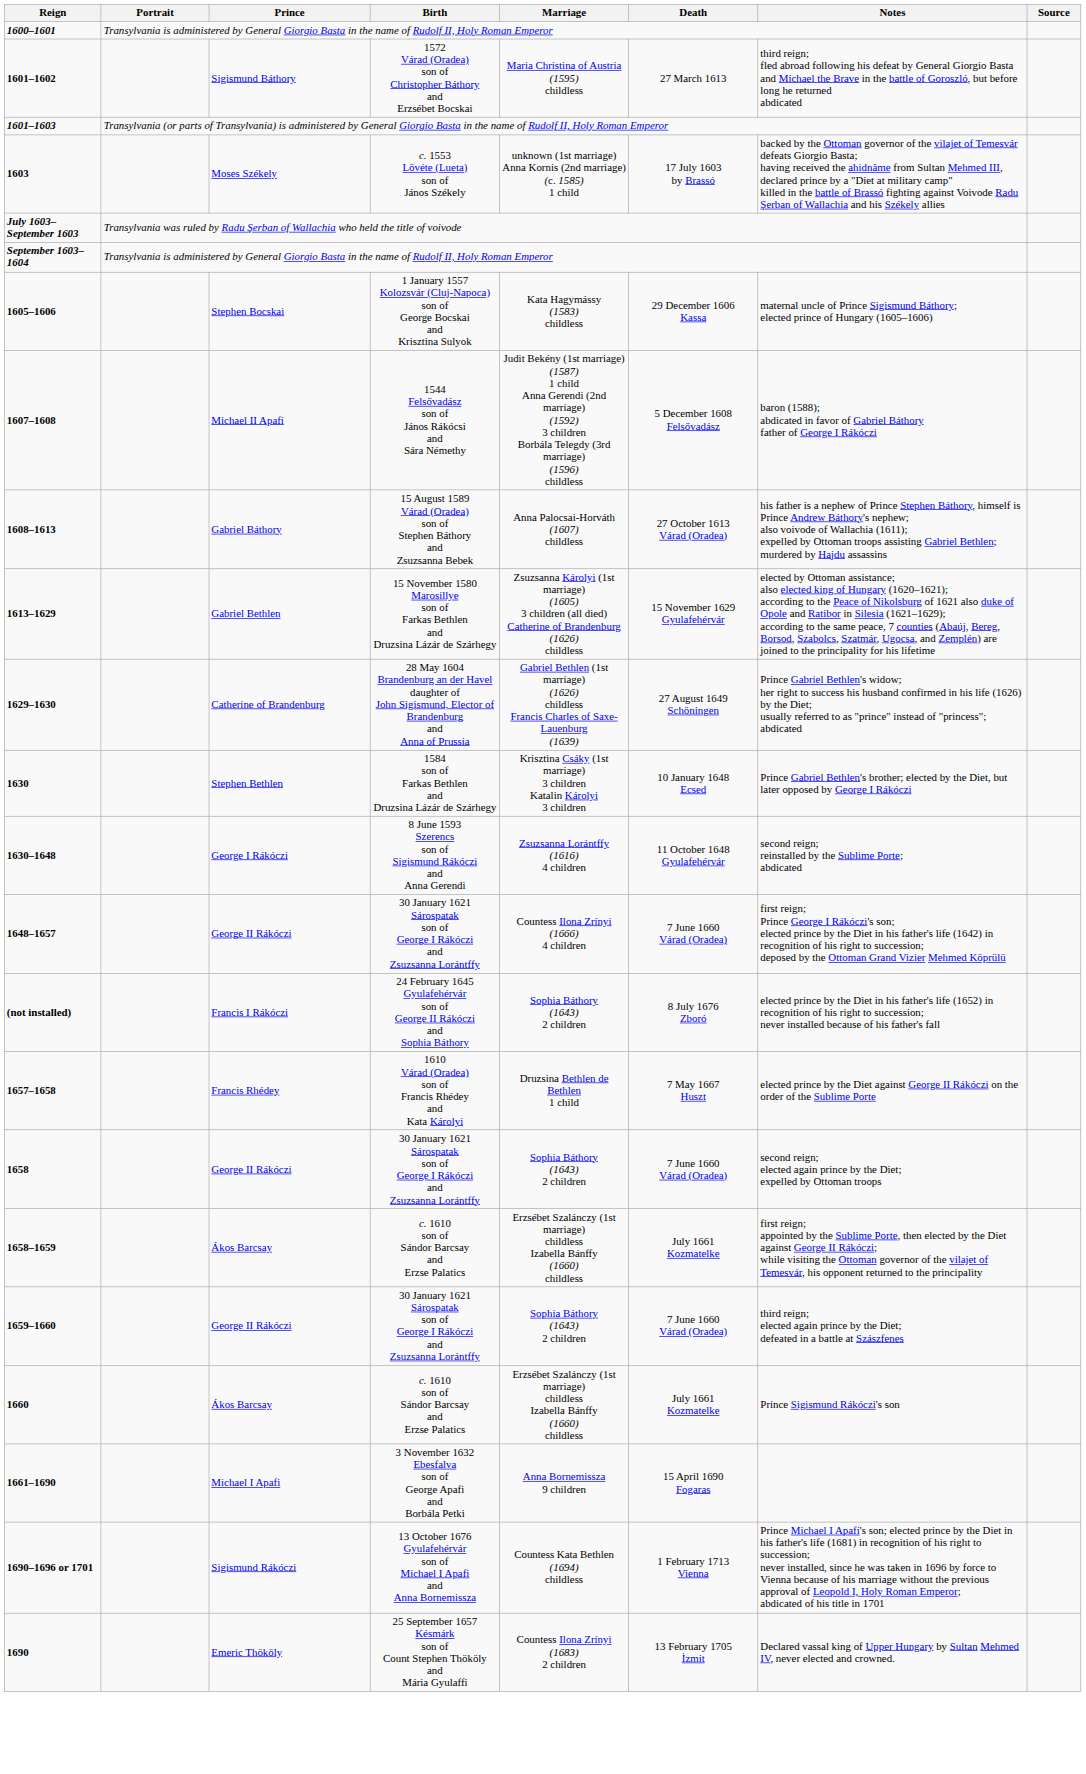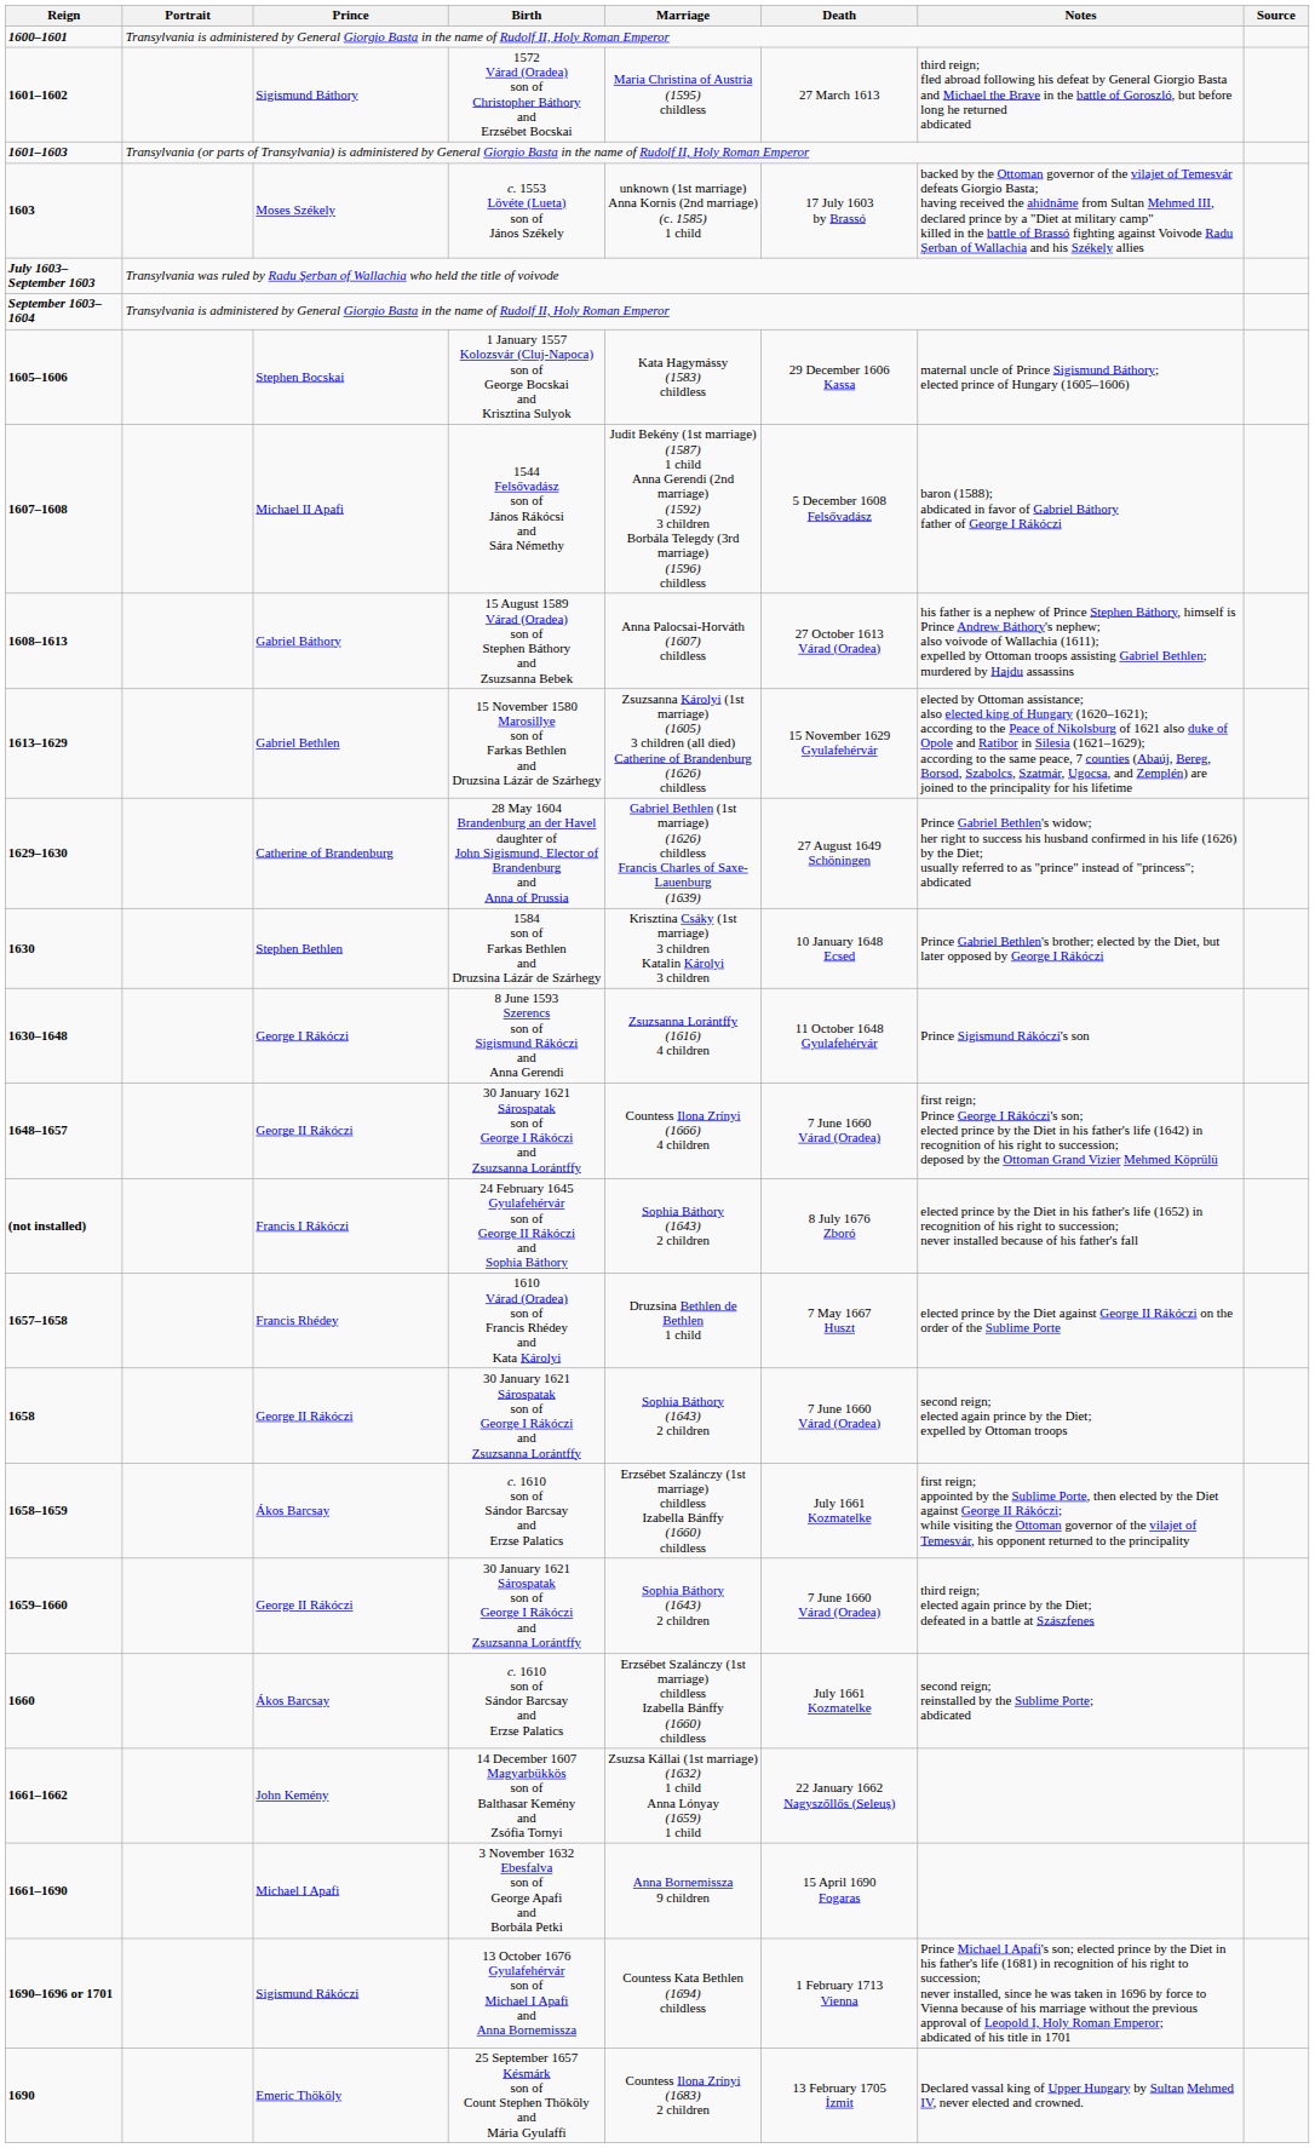1630–1648 | Notes: second reign; reinstalled by the Sublime Porte; abdicated -> Prince Sigismund Rákóczi's son
1660 | Notes: Prince Sigismund Rákóczi's son -> second reign; reinstalled by the Sublime Porte; abdicated
+ row: 1661–1662 | John Kemény | 14 December 1607 Magyarbükkös son of Balthasar Kemény and Zsófia Tornyi | Zsuzsa Kállai (1st marriage) (1632) 1 child Anna Lónyay (1659) 1 child | 22 January 1662 Nagyszőllős (Seleuș)
